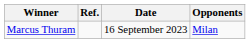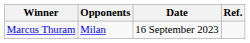columns swapped: Opponents <-> Ref.
